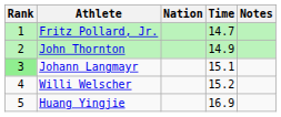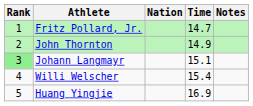Willi Welscher | Time: 15.2 -> 15.4
